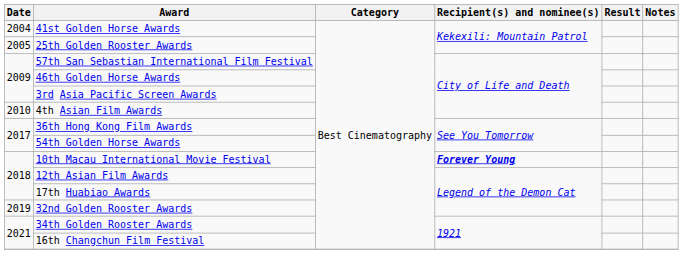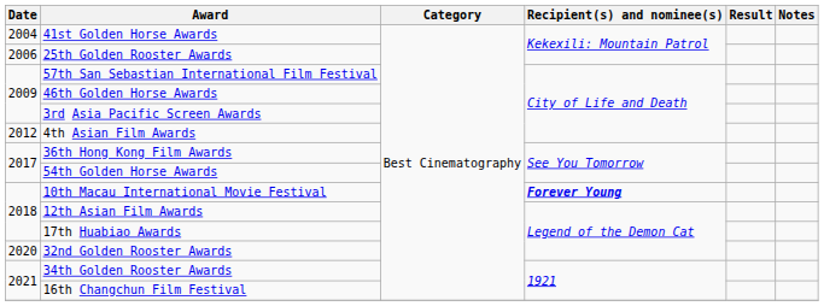25th Golden Rooster Awards | Date: 2005 -> 2006
4th Asian Film Awards | Date: 2010 -> 2012
32nd Golden Rooster Awards | Date: 2019 -> 2020
